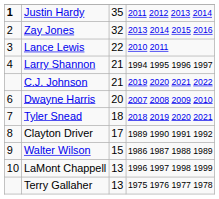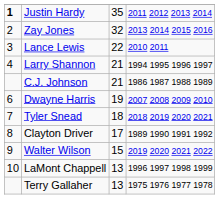C.J. Johnson | column 4: 2019 2020 2021 2022 -> 1986 1987 1988 1989
Dwayne Harris | column 3: 20 -> 19
Walter Wilson | column 4: 1986 1987 1988 1989 -> 2019 2020 2021 2022
